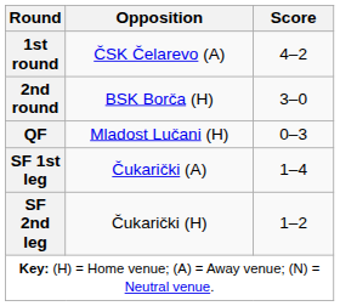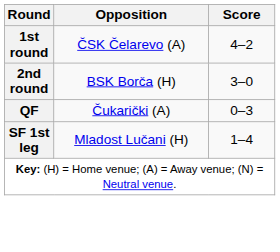QF | Opposition: Mladost Lučani (H) -> Čukarički (A)
SF 1st leg | Opposition: Čukarički (A) -> Mladost Lučani (H)
- row: SF 2nd leg | Čukarički (H) | 1–2
